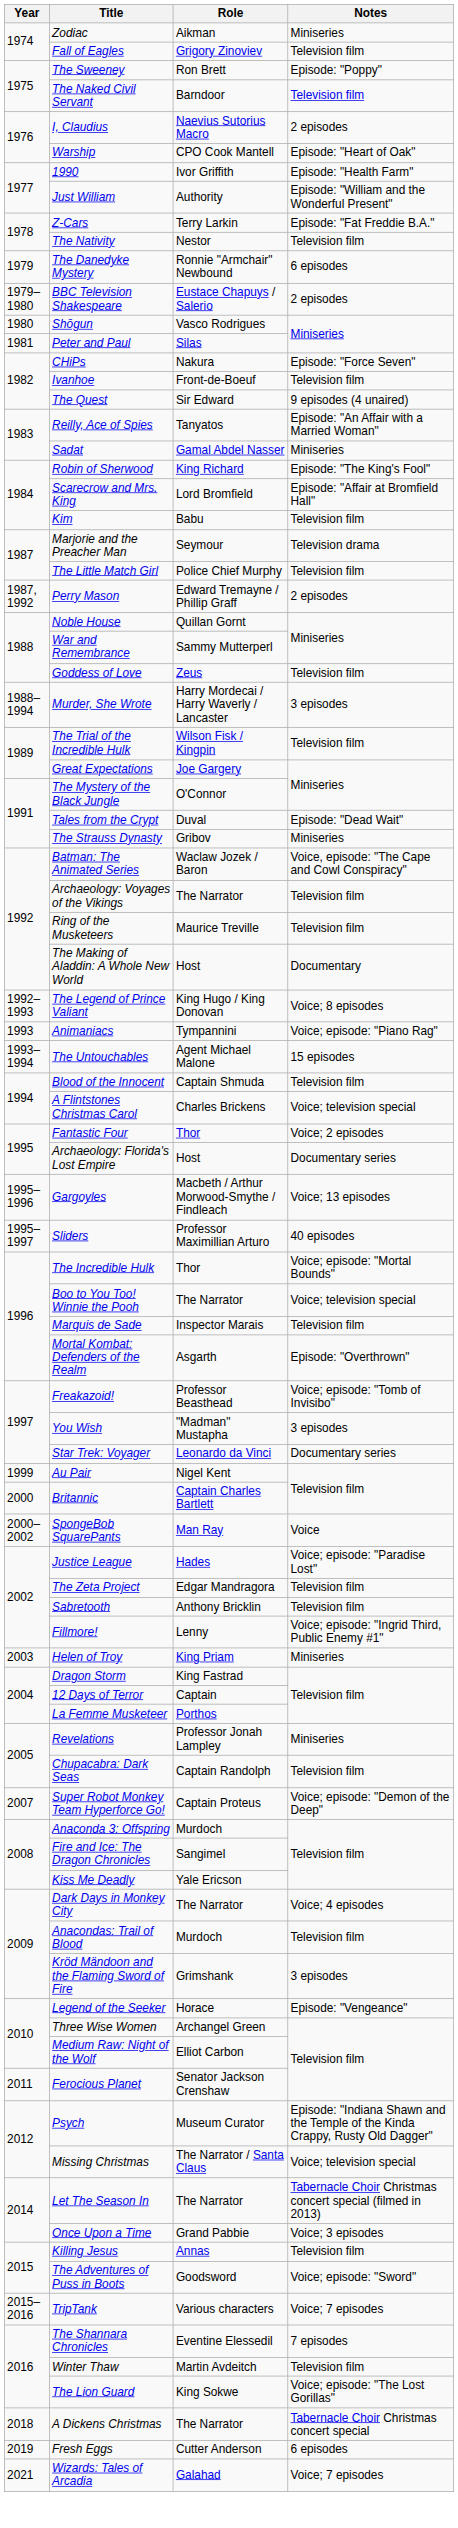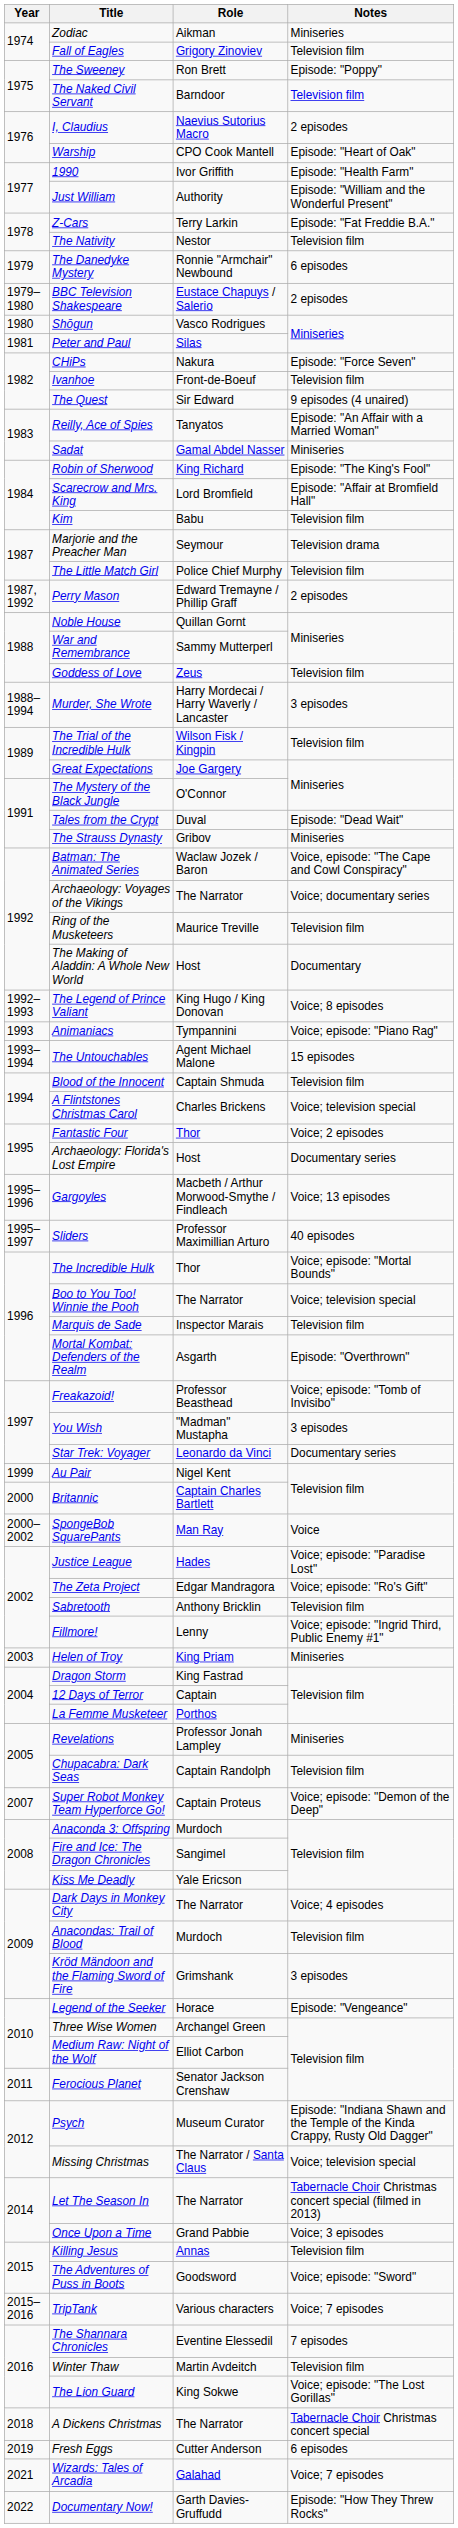Archaeology: Voyages of the Vikings | Notes: Television film -> Voice; documentary series
The Zeta Project | Notes: Television film -> Voice; episode: "Ro's Gift"
+ row: 2022 | Documentary Now! | Garth Davies-Gruffudd | Episode: "How They Threw Rocks"
